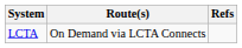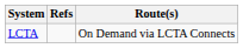columns swapped: Route(s) <-> Refs
